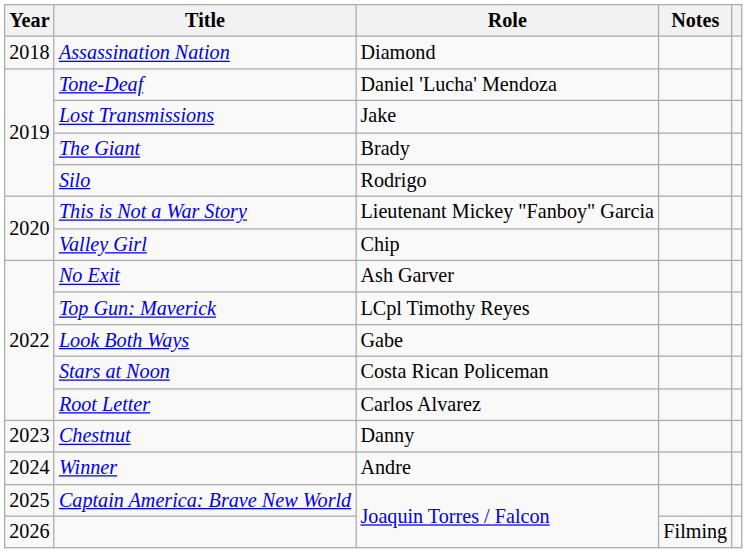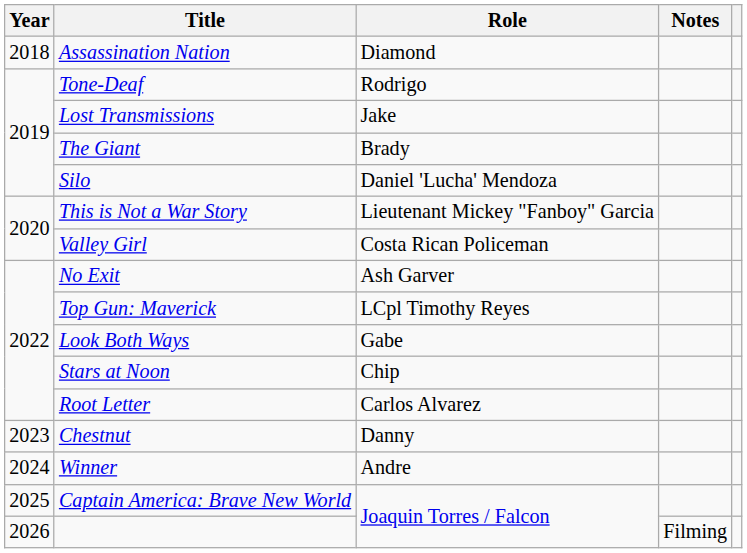Tone-Deaf | Role: Daniel 'Lucha' Mendoza -> Rodrigo
Silo | Role: Rodrigo -> Daniel 'Lucha' Mendoza
Valley Girl | Role: Chip -> Costa Rican Policeman
Stars at Noon | Role: Costa Rican Policeman -> Chip
